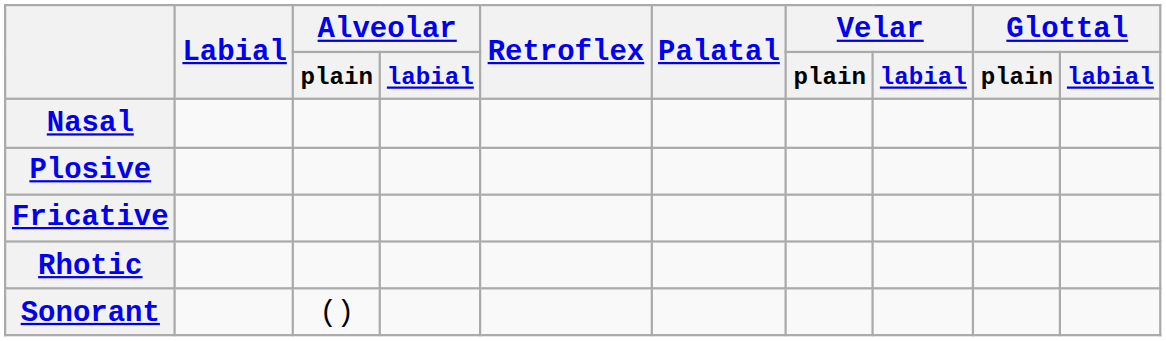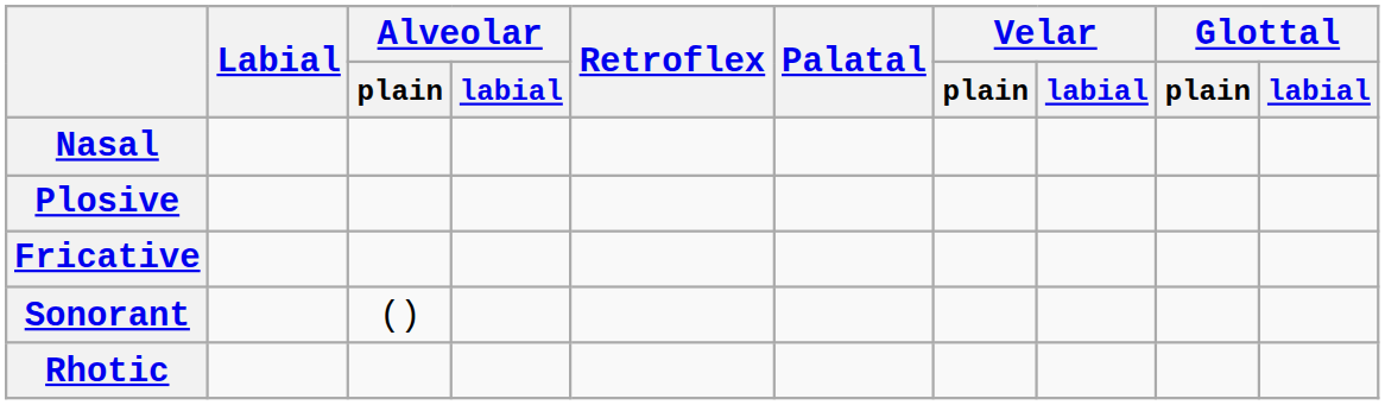rows swapped: Rhotic <-> Sonorant
